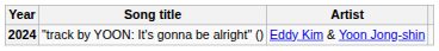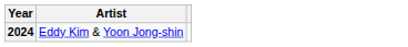- column: Song title | "track by YOON: It's gonna be alright" ()
